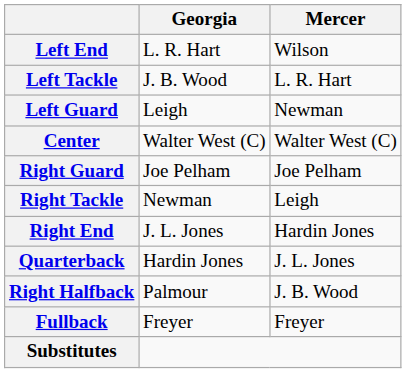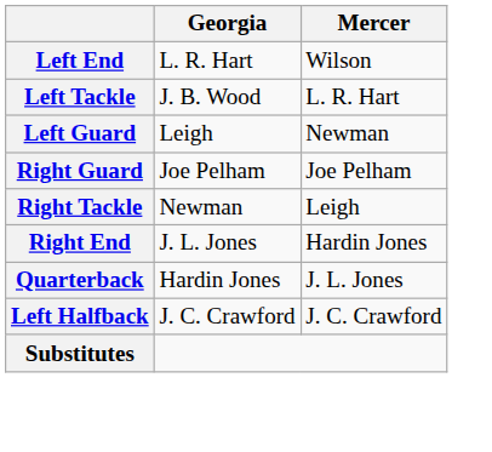- row: Center | Walter West (C) | Walter West (C)
+ row: Left Halfback | J. C. Crawford | J. C. Crawford
- row: Right Halfback | Palmour | J. B. Wood
- row: Fullback | Freyer | Freyer
